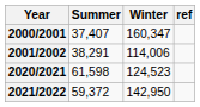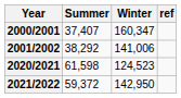2001/2002 | Summer: 38,291 -> 38,292
2001/2002 | Winter: 114,006 -> 141,006
